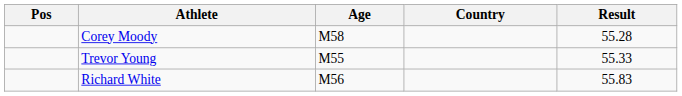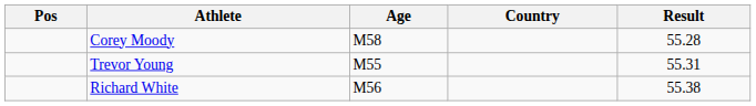Trevor Young | Result: 55.33 -> 55.31
Richard White | Result: 55.83 -> 55.38
